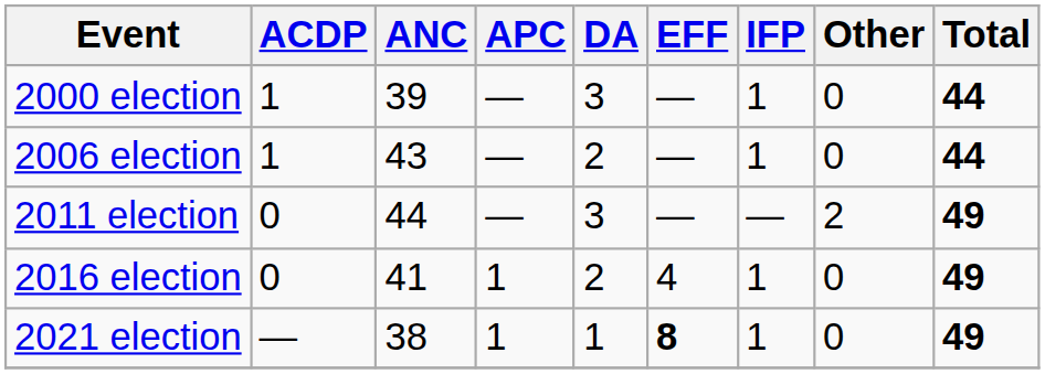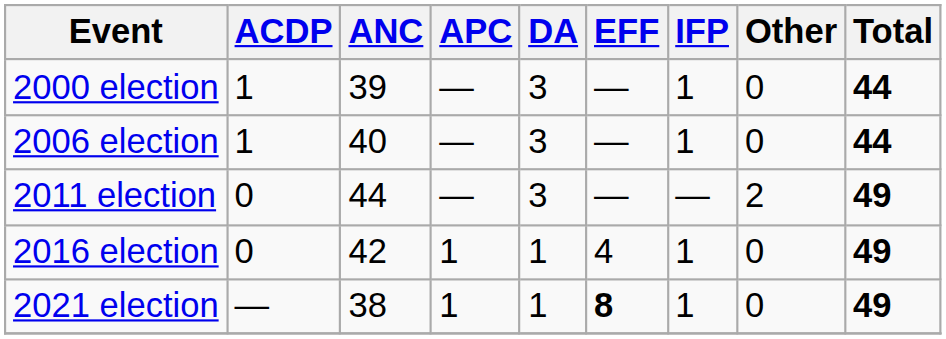2006 election | ANC: 43 -> 40
2006 election | DA: 2 -> 3
2016 election | ANC: 41 -> 42
2016 election | DA: 2 -> 1
